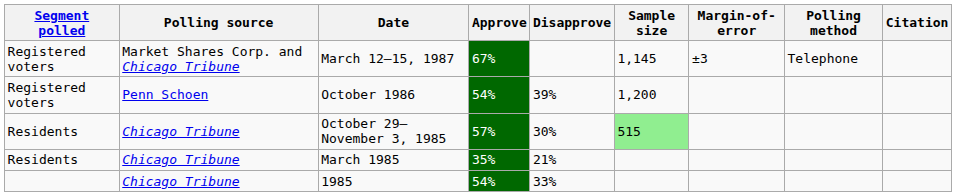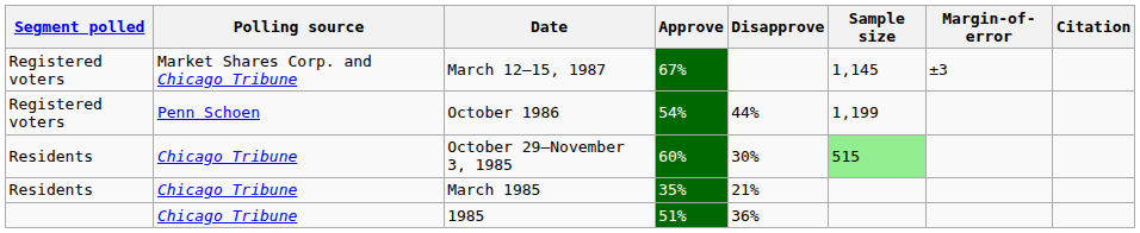- column: Polling method | Telephone
October 1986 | Disapprove: 39% -> 44%
October 1986 | Sample size: 1,200 -> 1,199
October 29–November 3, 1985 | Approve: 57% -> 60%
1985 | Approve: 54% -> 51%
1985 | Disapprove: 33% -> 36%
